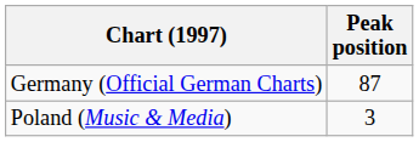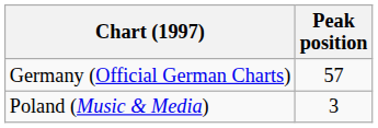Germany (Official German Charts) | Peak position: 87 -> 57
